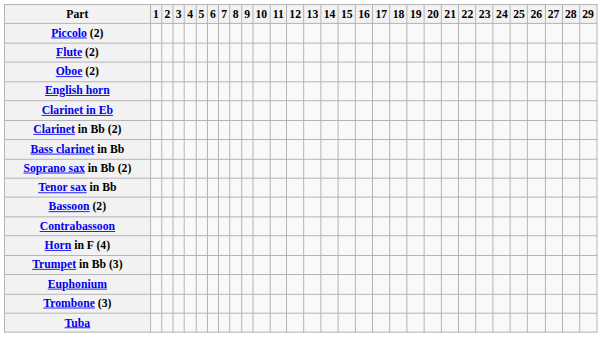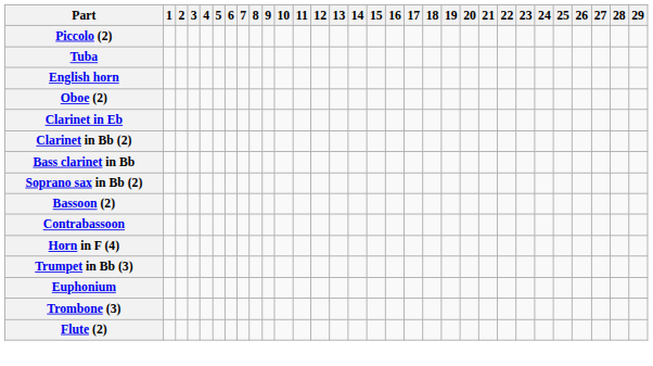rows swapped: Flute (2) <-> Tuba
rows swapped: Oboe (2) <-> English horn
- row: Tenor sax in Bb
